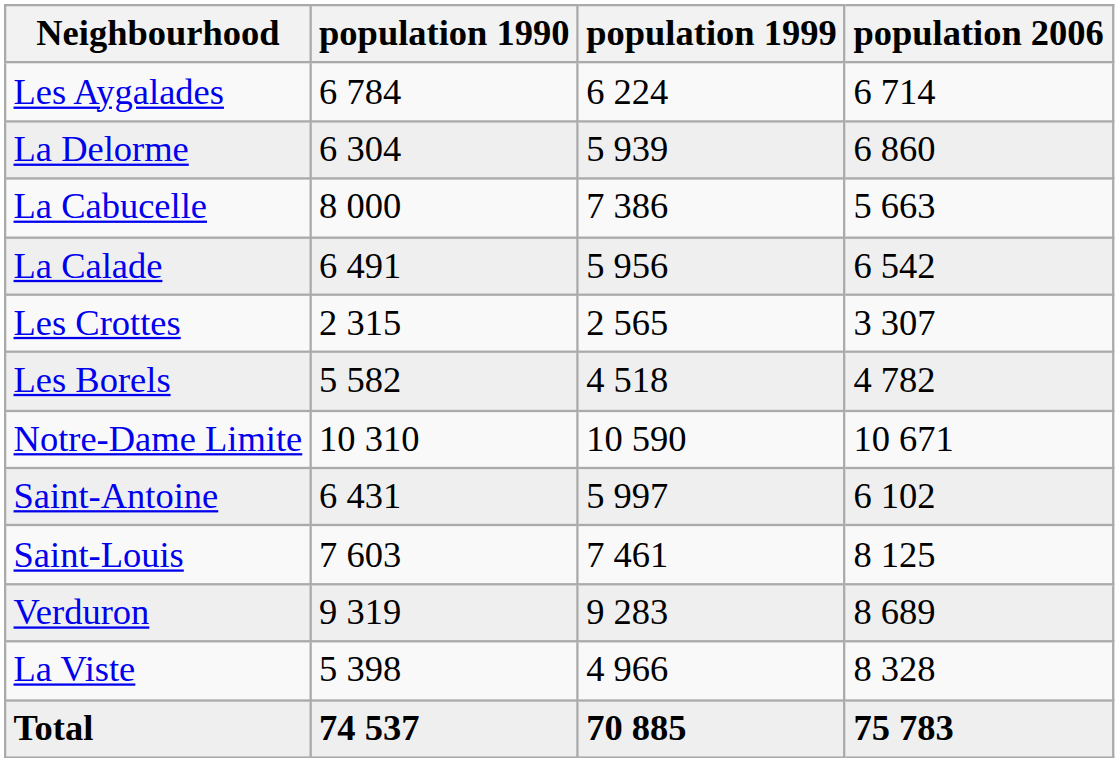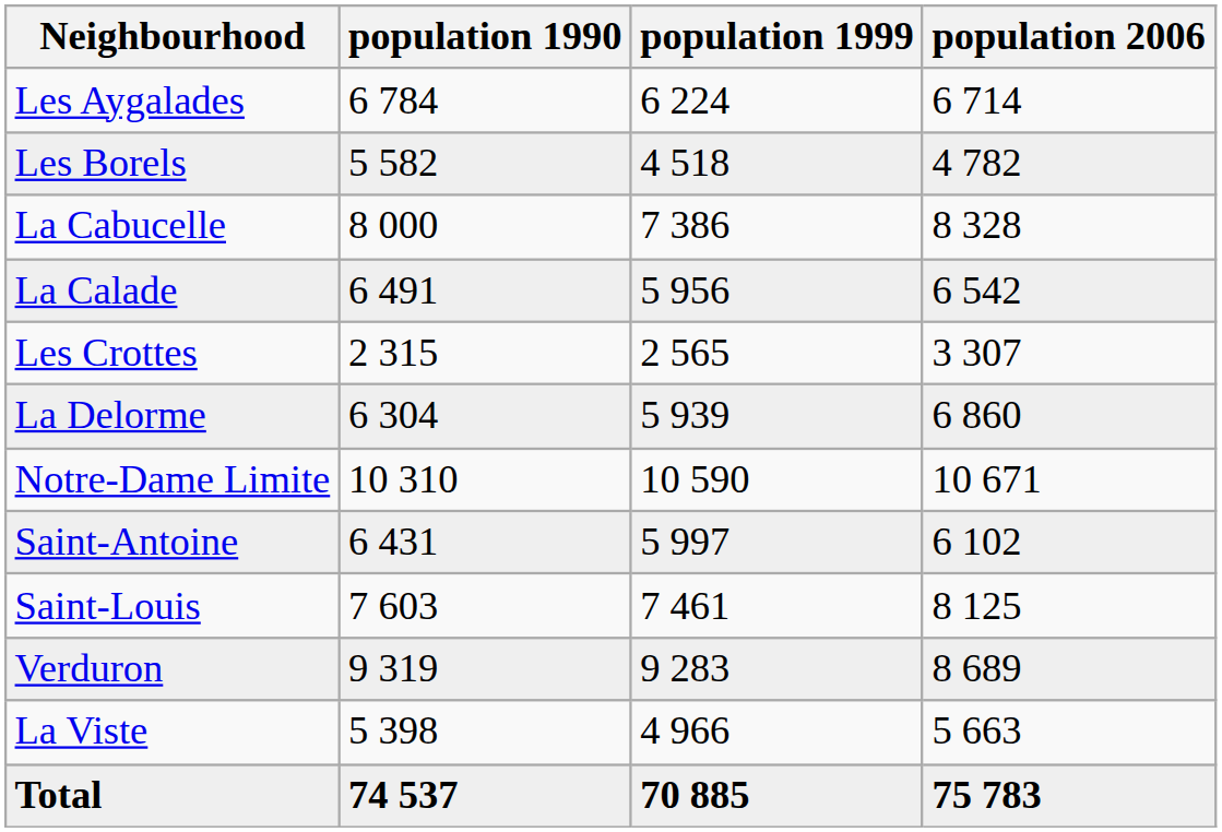rows swapped: Les Borels <-> La Delorme
La Cabucelle | population 2006: 5 663 -> 8 328
La Viste | population 2006: 8 328 -> 5 663
